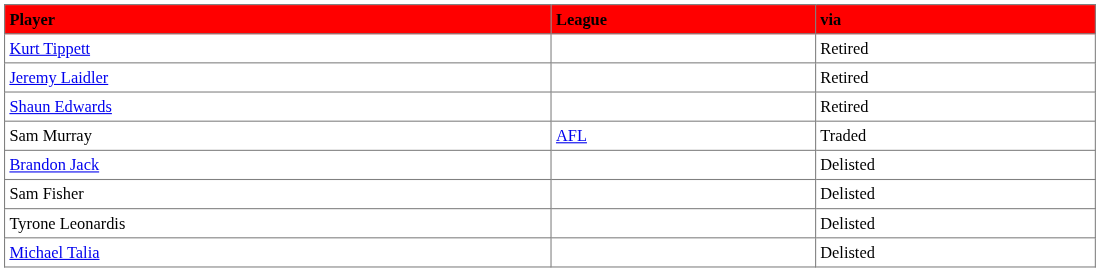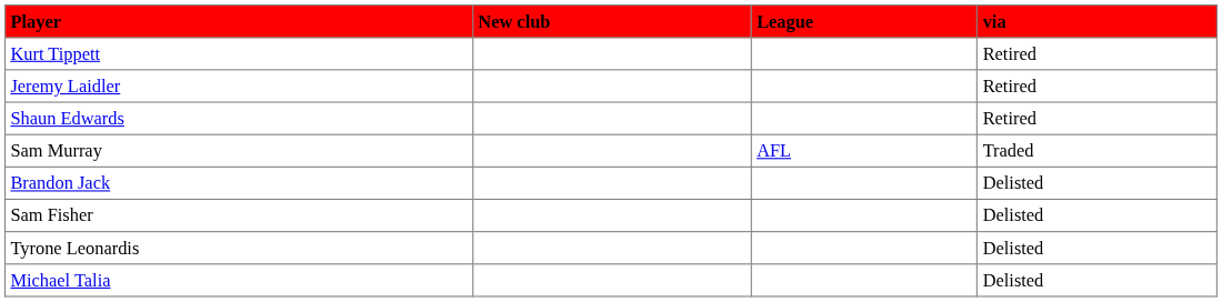+ column: New club
